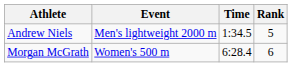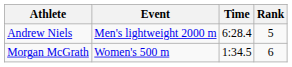Andrew Niels | Time: 1:34.5 -> 6:28.4
Morgan McGrath | Time: 6:28.4 -> 1:34.5
